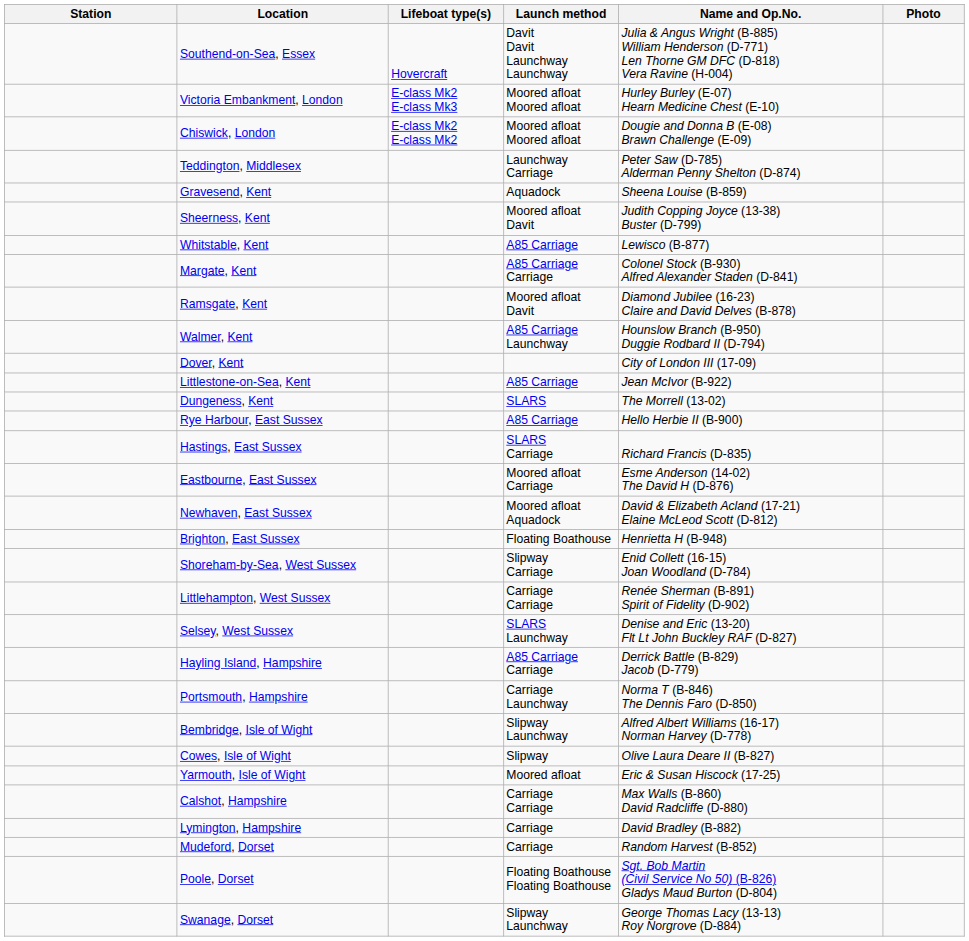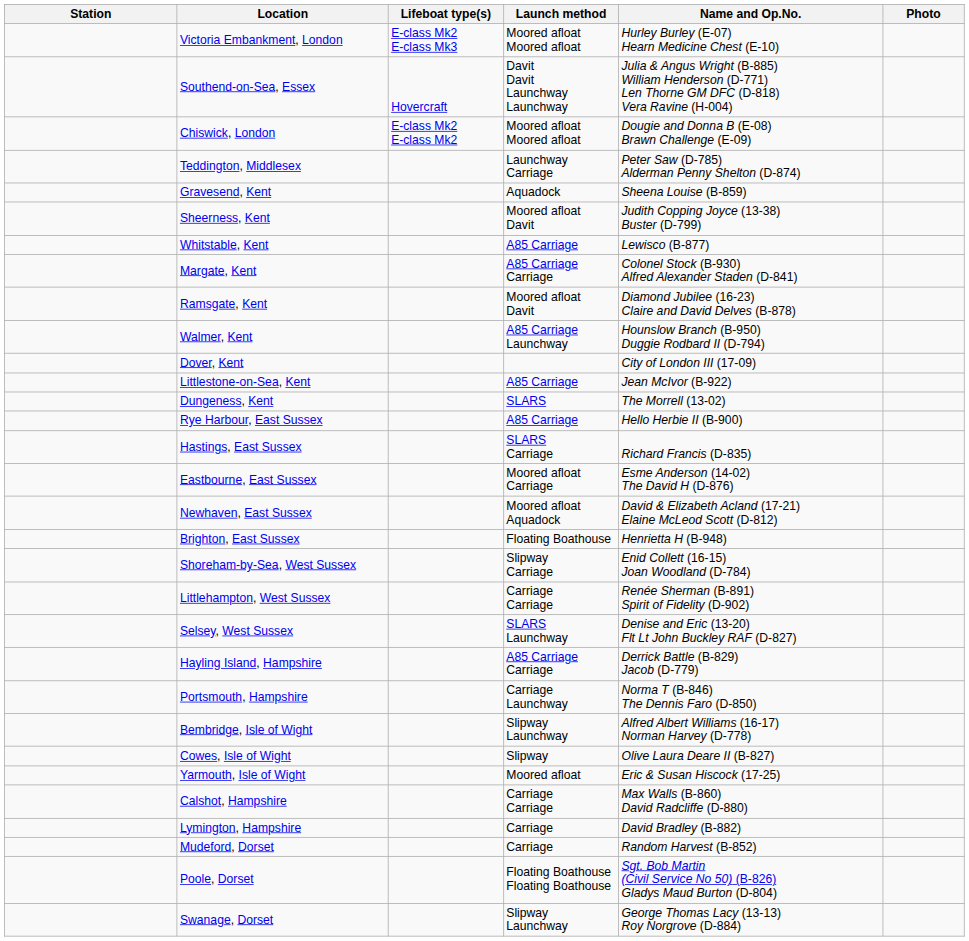rows swapped: Southend-on-Sea, Essex <-> Victoria Embankment, London
